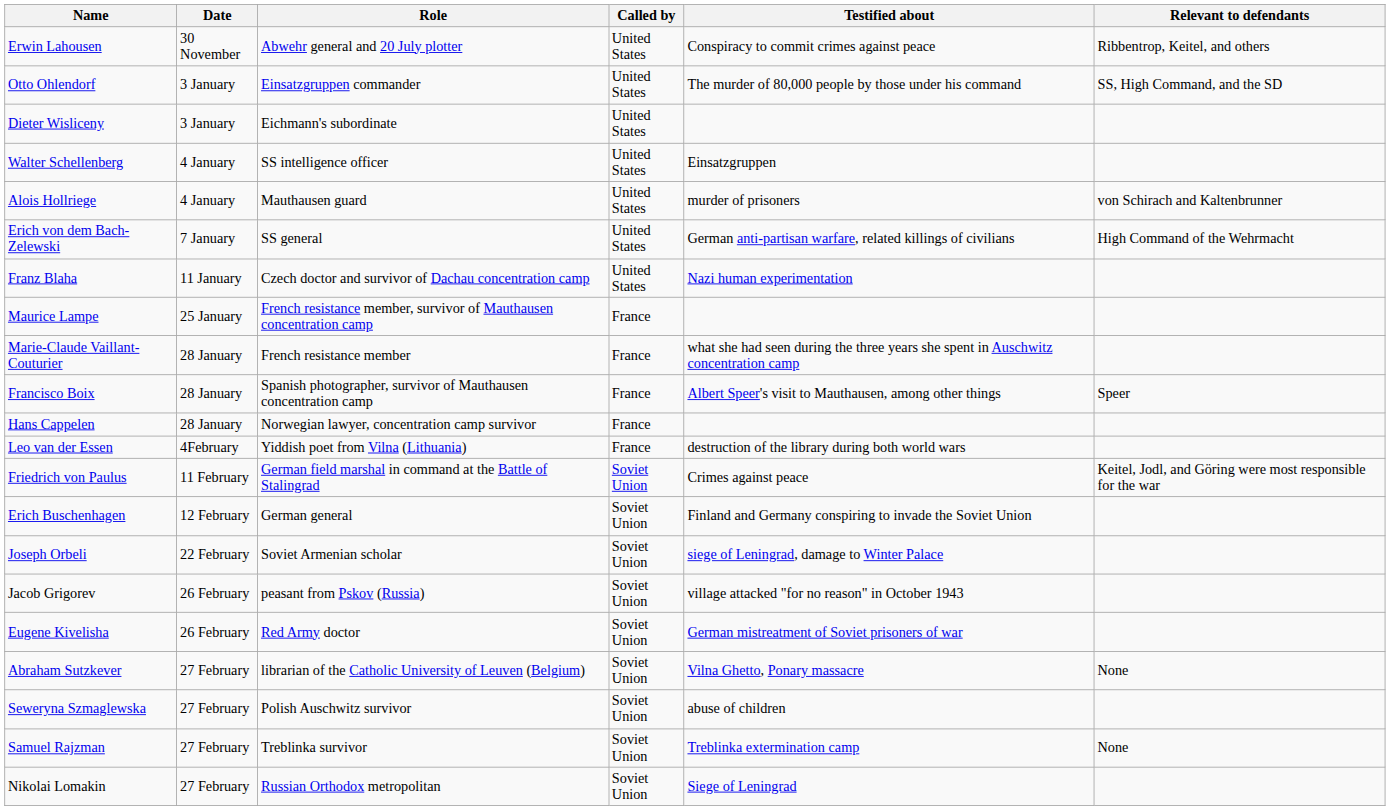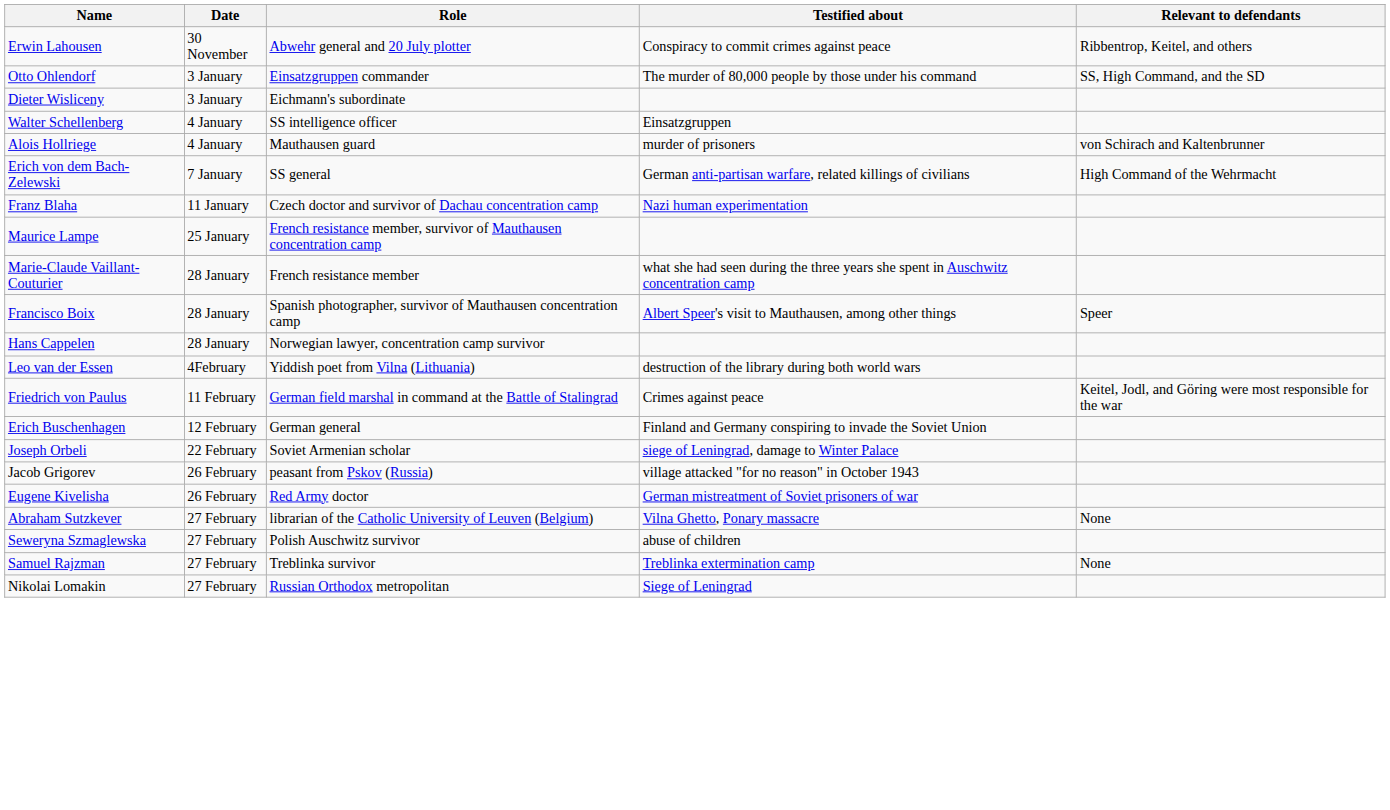- column: Called by | United States | United States | United States | United States | United States | United States | United States | France | France | France | France | France | Soviet Union | Soviet Union | Soviet Union | Soviet Union | Soviet Union | Soviet Union | Soviet Union | Soviet Union | Soviet Union
